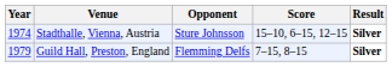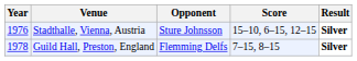Stadthalle, Vienna, Austria | Year: 1974 -> 1976
Guild Hall, Preston, England | Year: 1979 -> 1978
